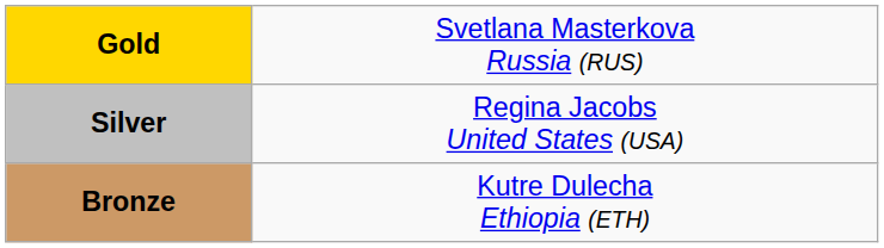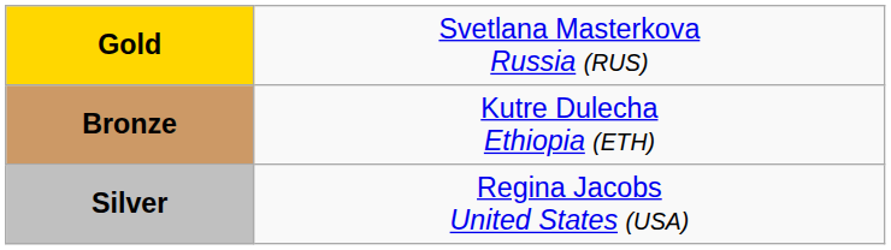rows swapped: Silver <-> Bronze
